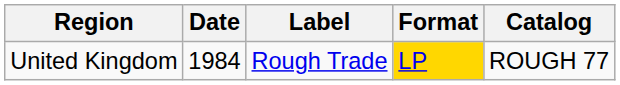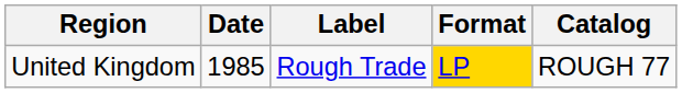United Kingdom | Date: 1984 -> 1985
